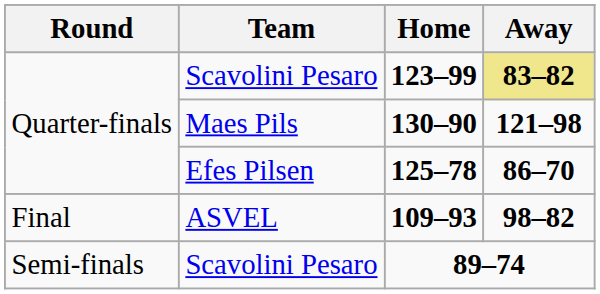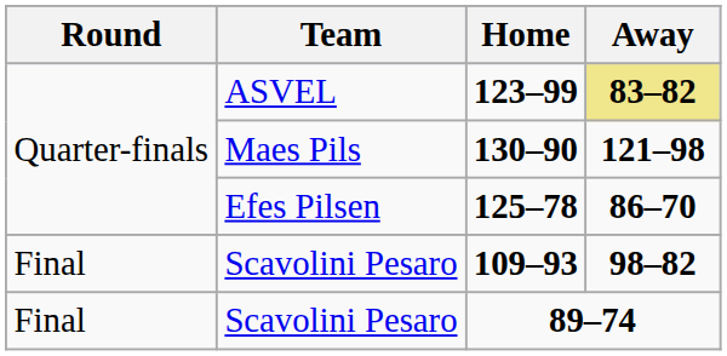123–99 | Team: Scavolini Pesaro -> ASVEL
109–93 | Team: ASVEL -> Scavolini Pesaro
89–74 | Round: Semi-finals -> Final
